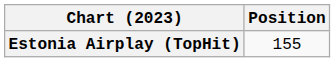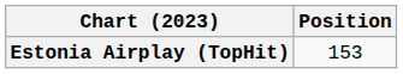Estonia Airplay (TopHit) | Position: 155 -> 153
